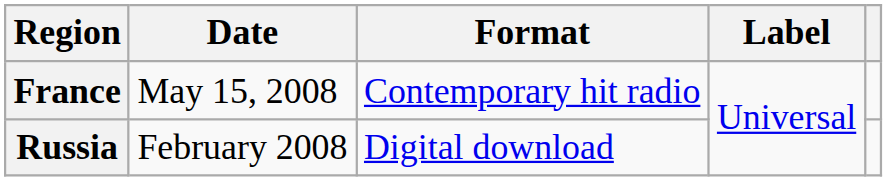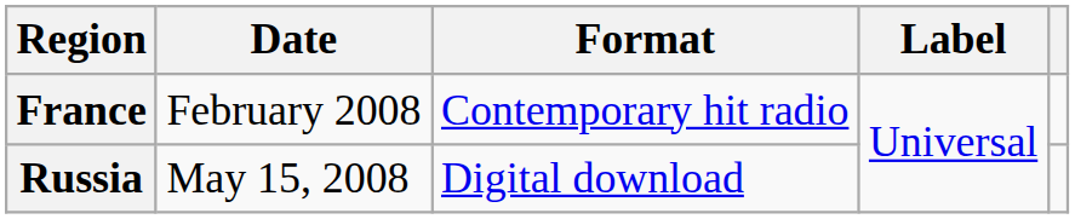France | Date: May 15, 2008 -> February 2008
Russia | Date: February 2008 -> May 15, 2008
